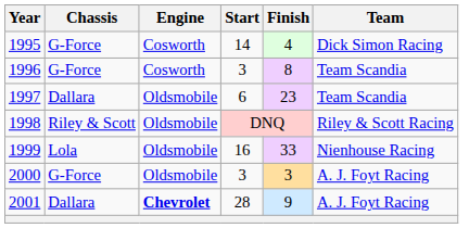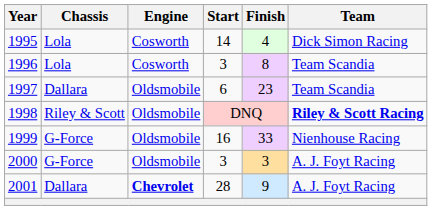1995 | Chassis: G-Force -> Lola
1996 | Chassis: G-Force -> Lola
1998 | Team: normal -> bold
1999 | Chassis: Lola -> G-Force
